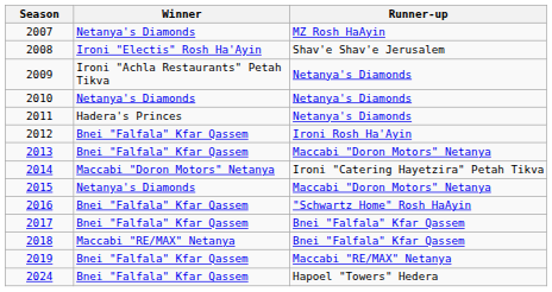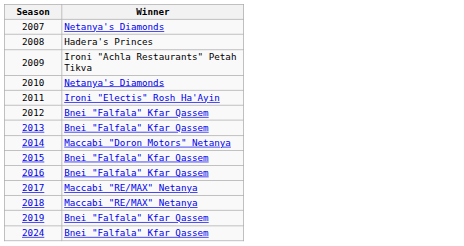- column: Runner-up | MZ Rosh HaAyin | Shav'e Shav'e Jerusalem | Netanya's Diamonds | Netanya's Diamonds | Netanya's Diamonds | Ironi Rosh Ha'Ayin | Maccabi "Doron Motors" Netanya | Ironi "Catering Hayetzira" Petah Tikva | Maccabi "Doron Motors" Netanya | "Schwartz Home" Rosh HaAyin | Bnei "Falfala" Kfar Qassem | Bnei "Falfala" Kfar Qassem | Maccabi "RE/MAX" Netanya | Hapoel "Towers" Hedera
2008 | Winner: Ironi "Electis" Rosh Ha'Ayin -> Hadera's Princes
2011 | Winner: Hadera's Princes -> Ironi "Electis" Rosh Ha'Ayin
2015 | Winner: Netanya's Diamonds -> Bnei "Falfala" Kfar Qassem
2017 | Winner: Bnei "Falfala" Kfar Qassem -> Maccabi "RE/MAX" Netanya
